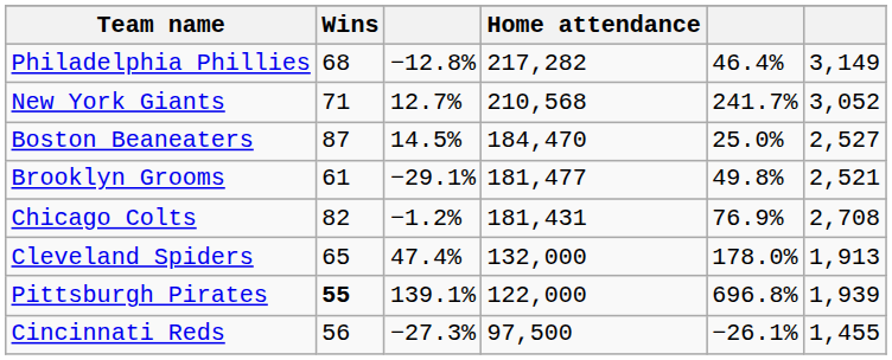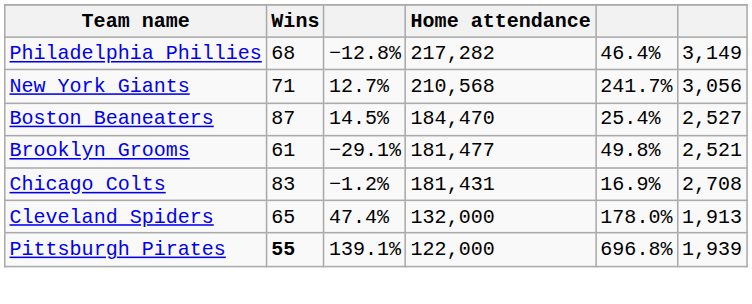New York Giants | column 6: 3,052 -> 3,056
Boston Beaneaters | column 5: 25.0% -> 25.4%
Chicago Colts | Wins: 82 -> 83
Chicago Colts | column 5: 76.9% -> 16.9%
- row: Cincinnati Reds | 56 | −27.3% | 97,500 | −26.1% | 1,455
